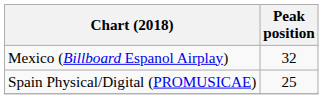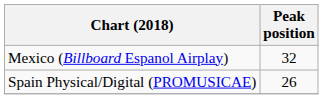Spain Physical/Digital (PROMUSICAE) | Peak position: 25 -> 26
